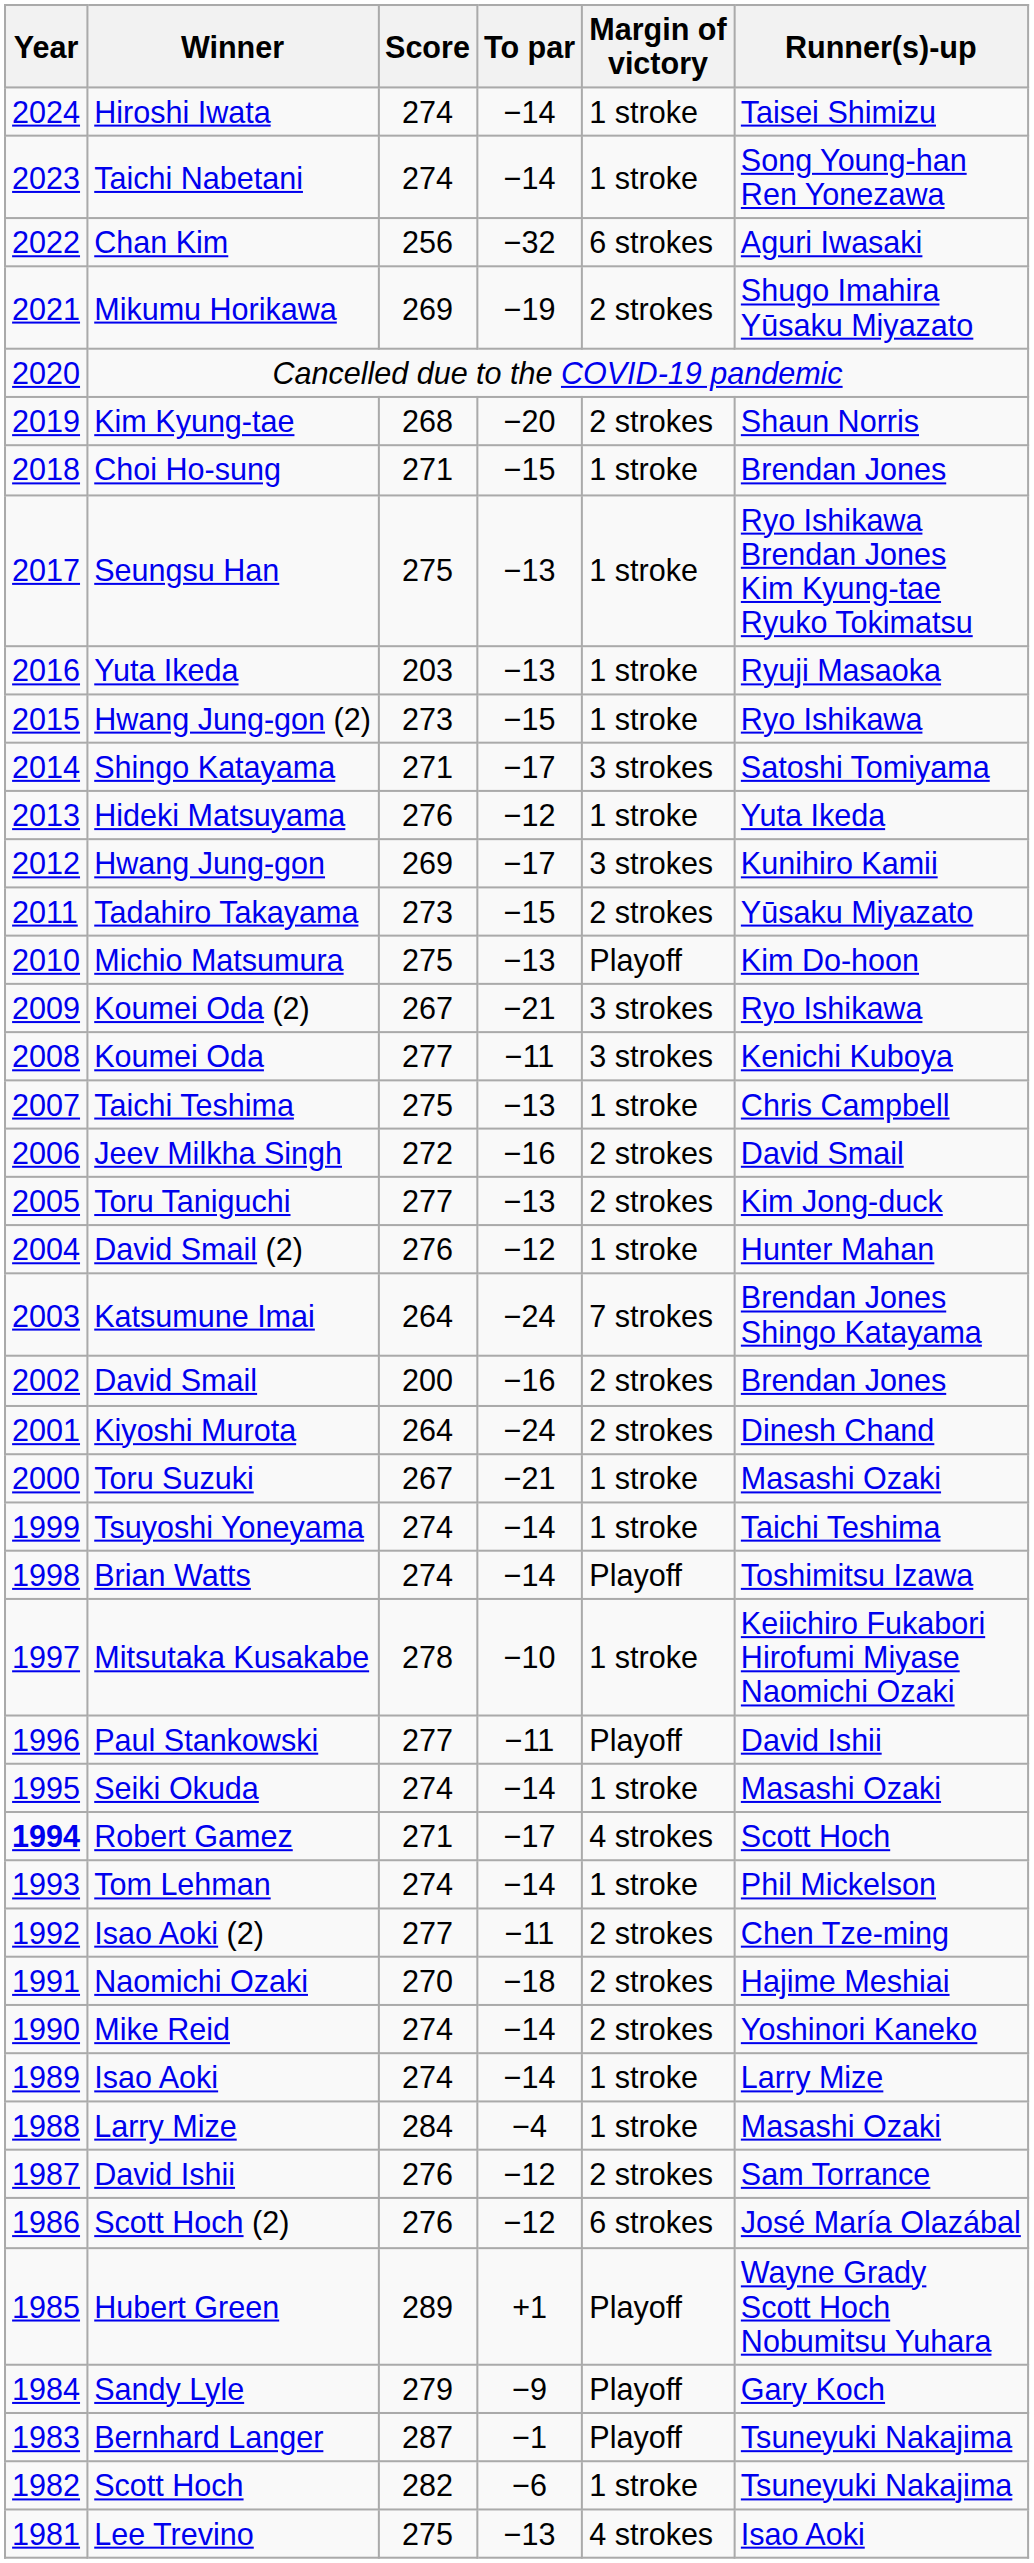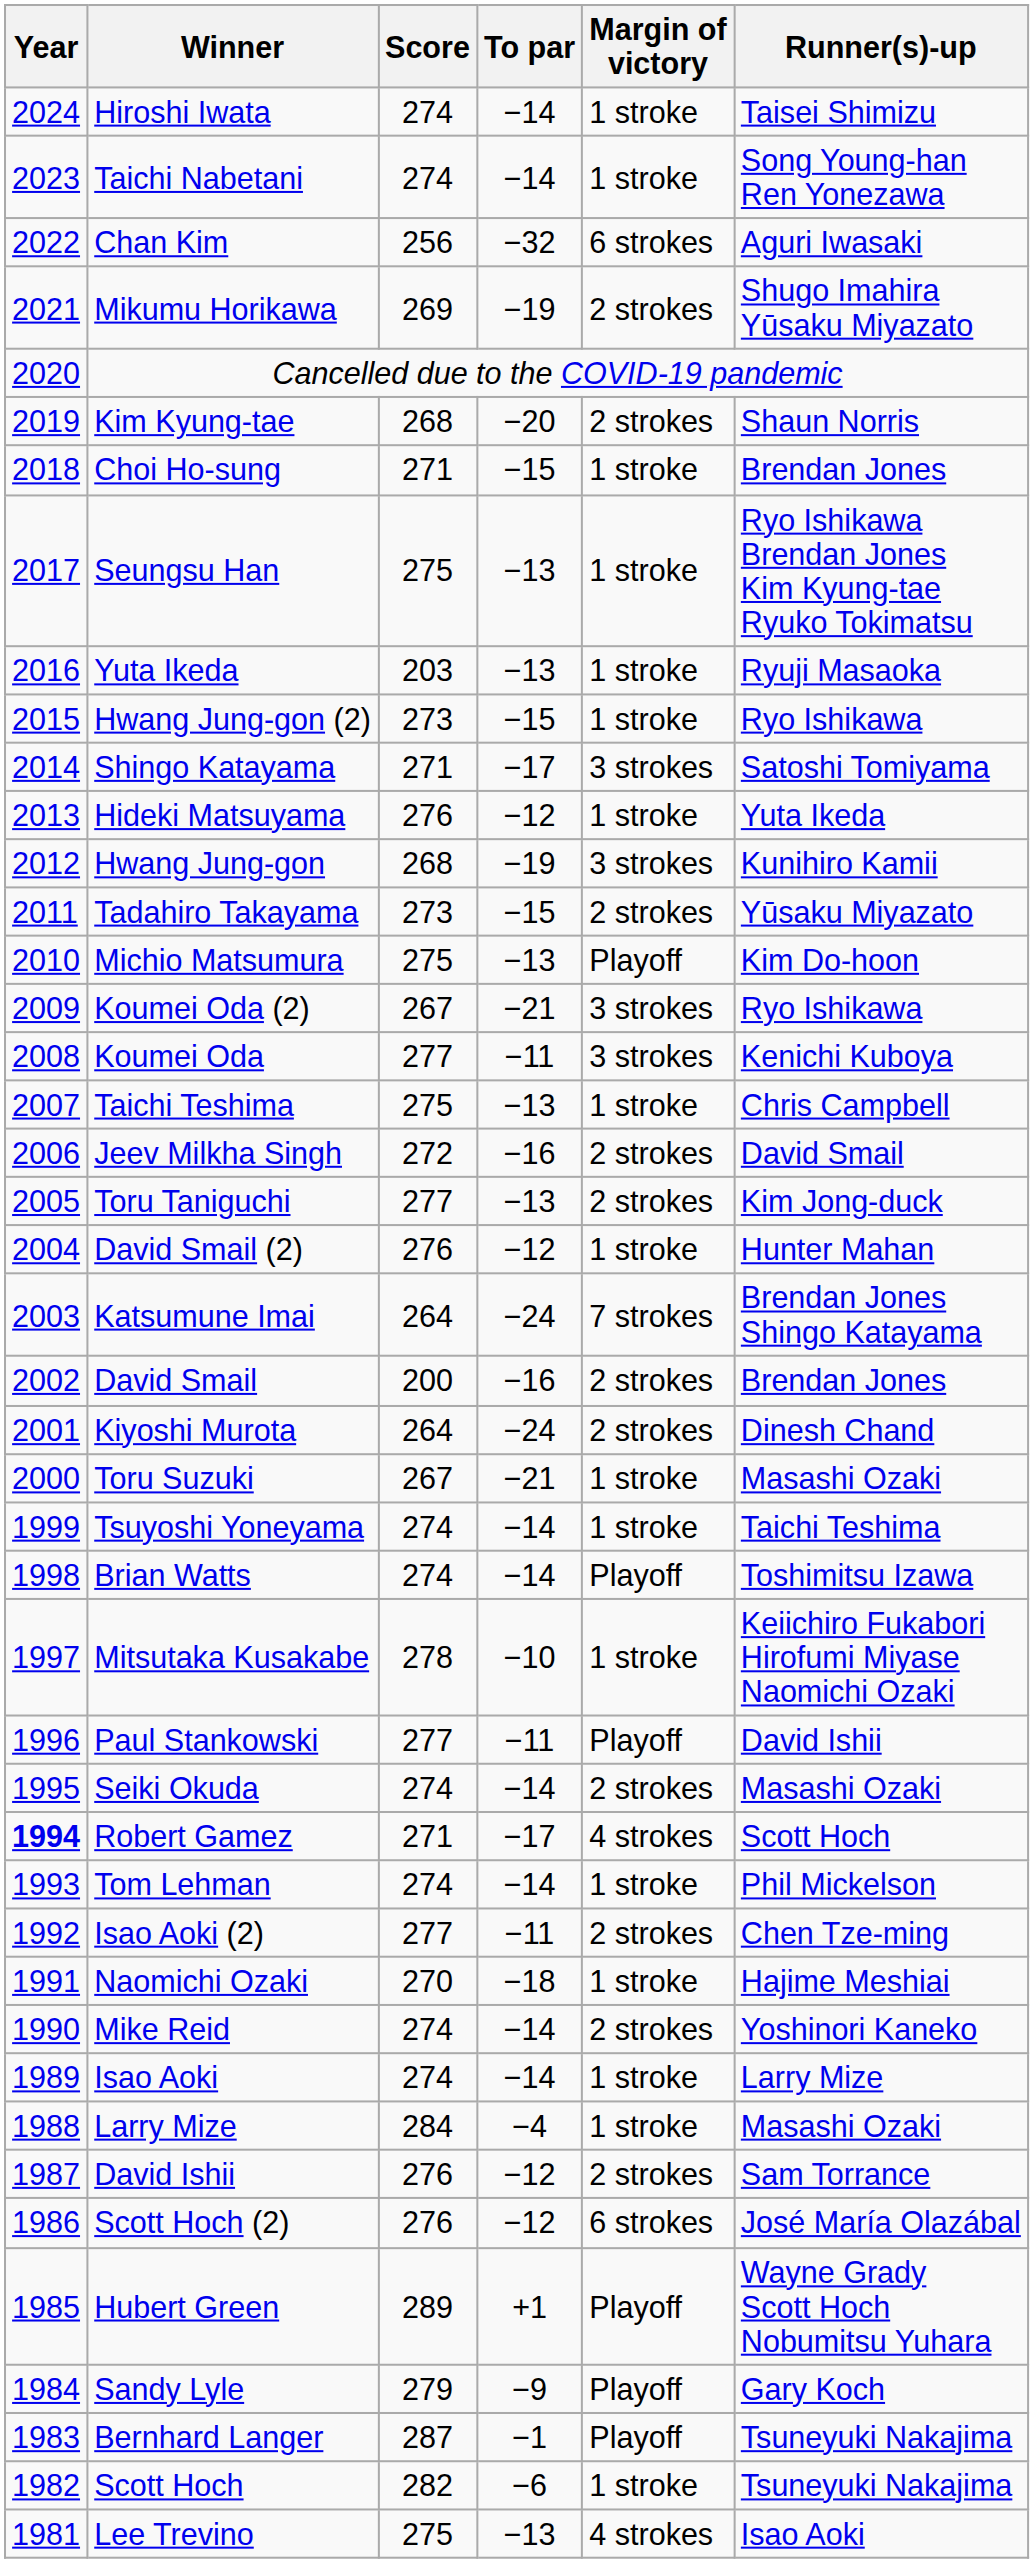Hwang Jung-gon | Score: 269 -> 268
Hwang Jung-gon | To par: −17 -> −19
Seiki Okuda | Margin of victory: 1 stroke -> 2 strokes
Naomichi Ozaki | Margin of victory: 2 strokes -> 1 stroke
